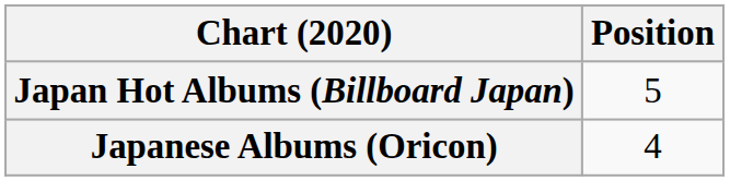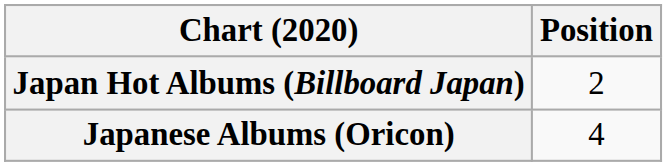Japan Hot Albums (Billboard Japan) | Position: 5 -> 2
